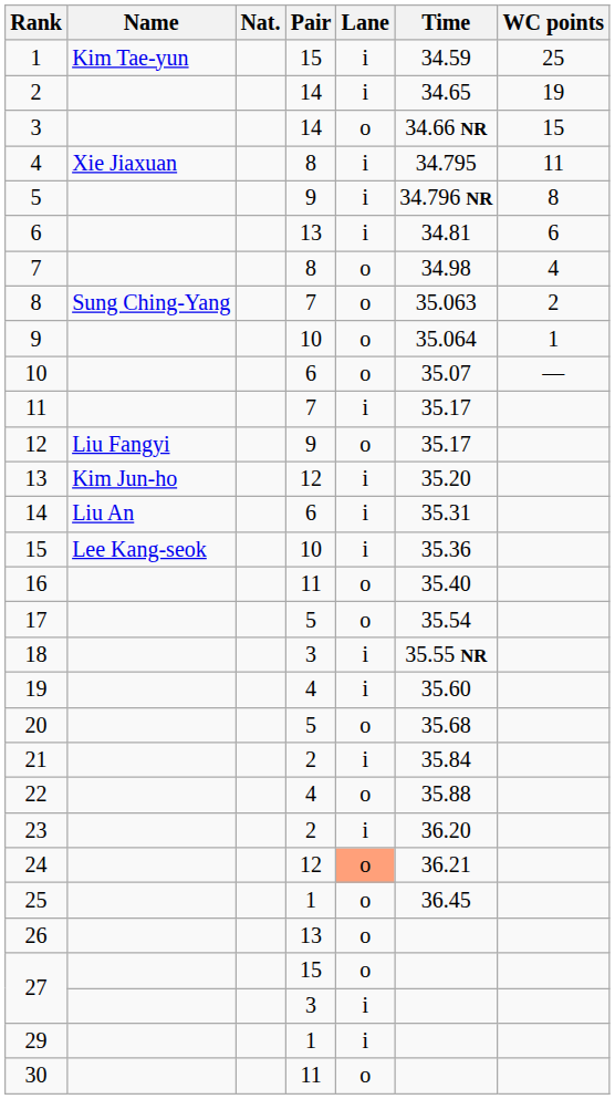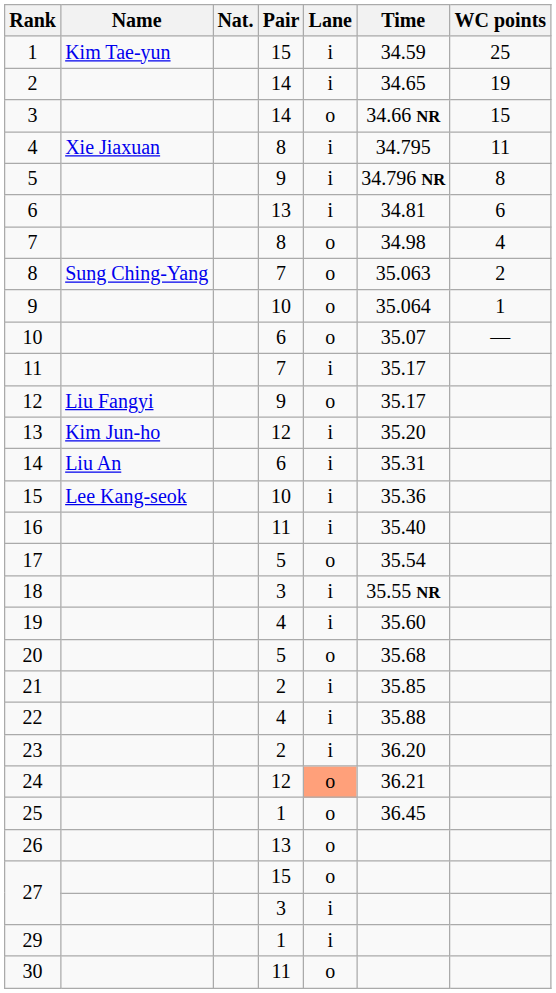16 | Lane: o -> i
21 | Time: 35.84 -> 35.85
22 | Lane: o -> i
